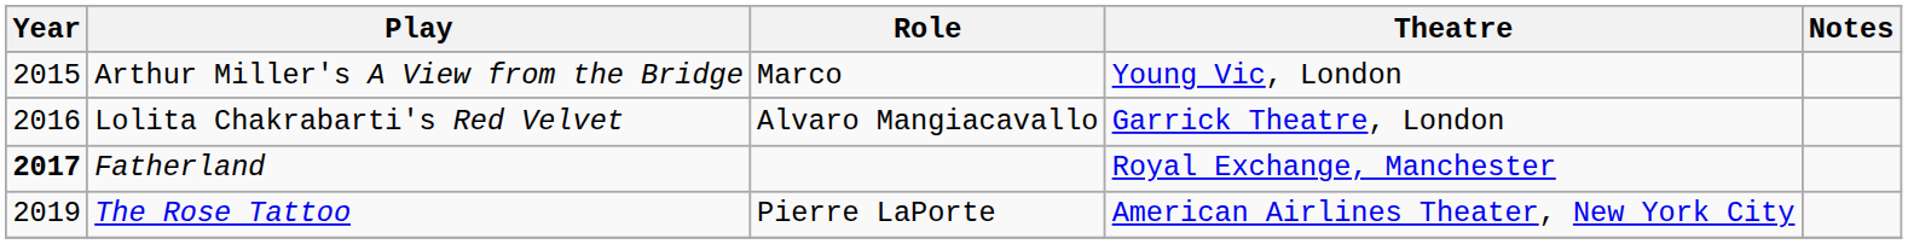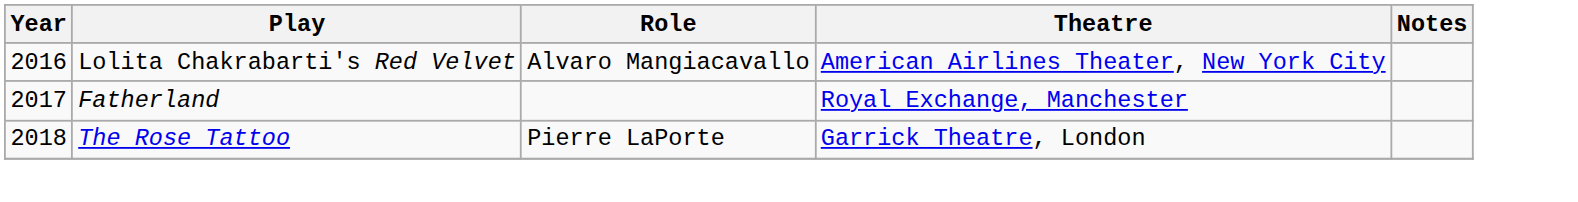- row: 2015 | Arthur Miller's A View from the Bridge | Marco | Young Vic, London
Lolita Chakrabarti's Red Velvet | Theatre: Garrick Theatre, London -> American Airlines Theater, New York City
Fatherland | Year: bold -> normal
The Rose Tattoo | Year: 2019 -> 2018
The Rose Tattoo | Theatre: American Airlines Theater, New York City -> Garrick Theatre, London
